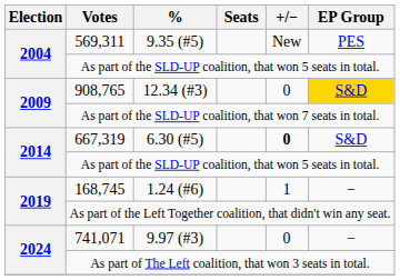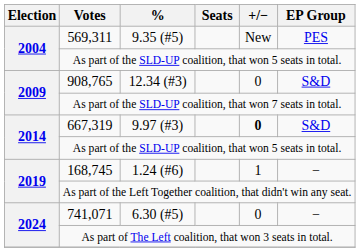908,765 | EP Group: gold background -> no background
667,319 | %: 6.30 (#5) -> 9.97 (#3)
741,071 | %: 9.97 (#3) -> 6.30 (#5)
